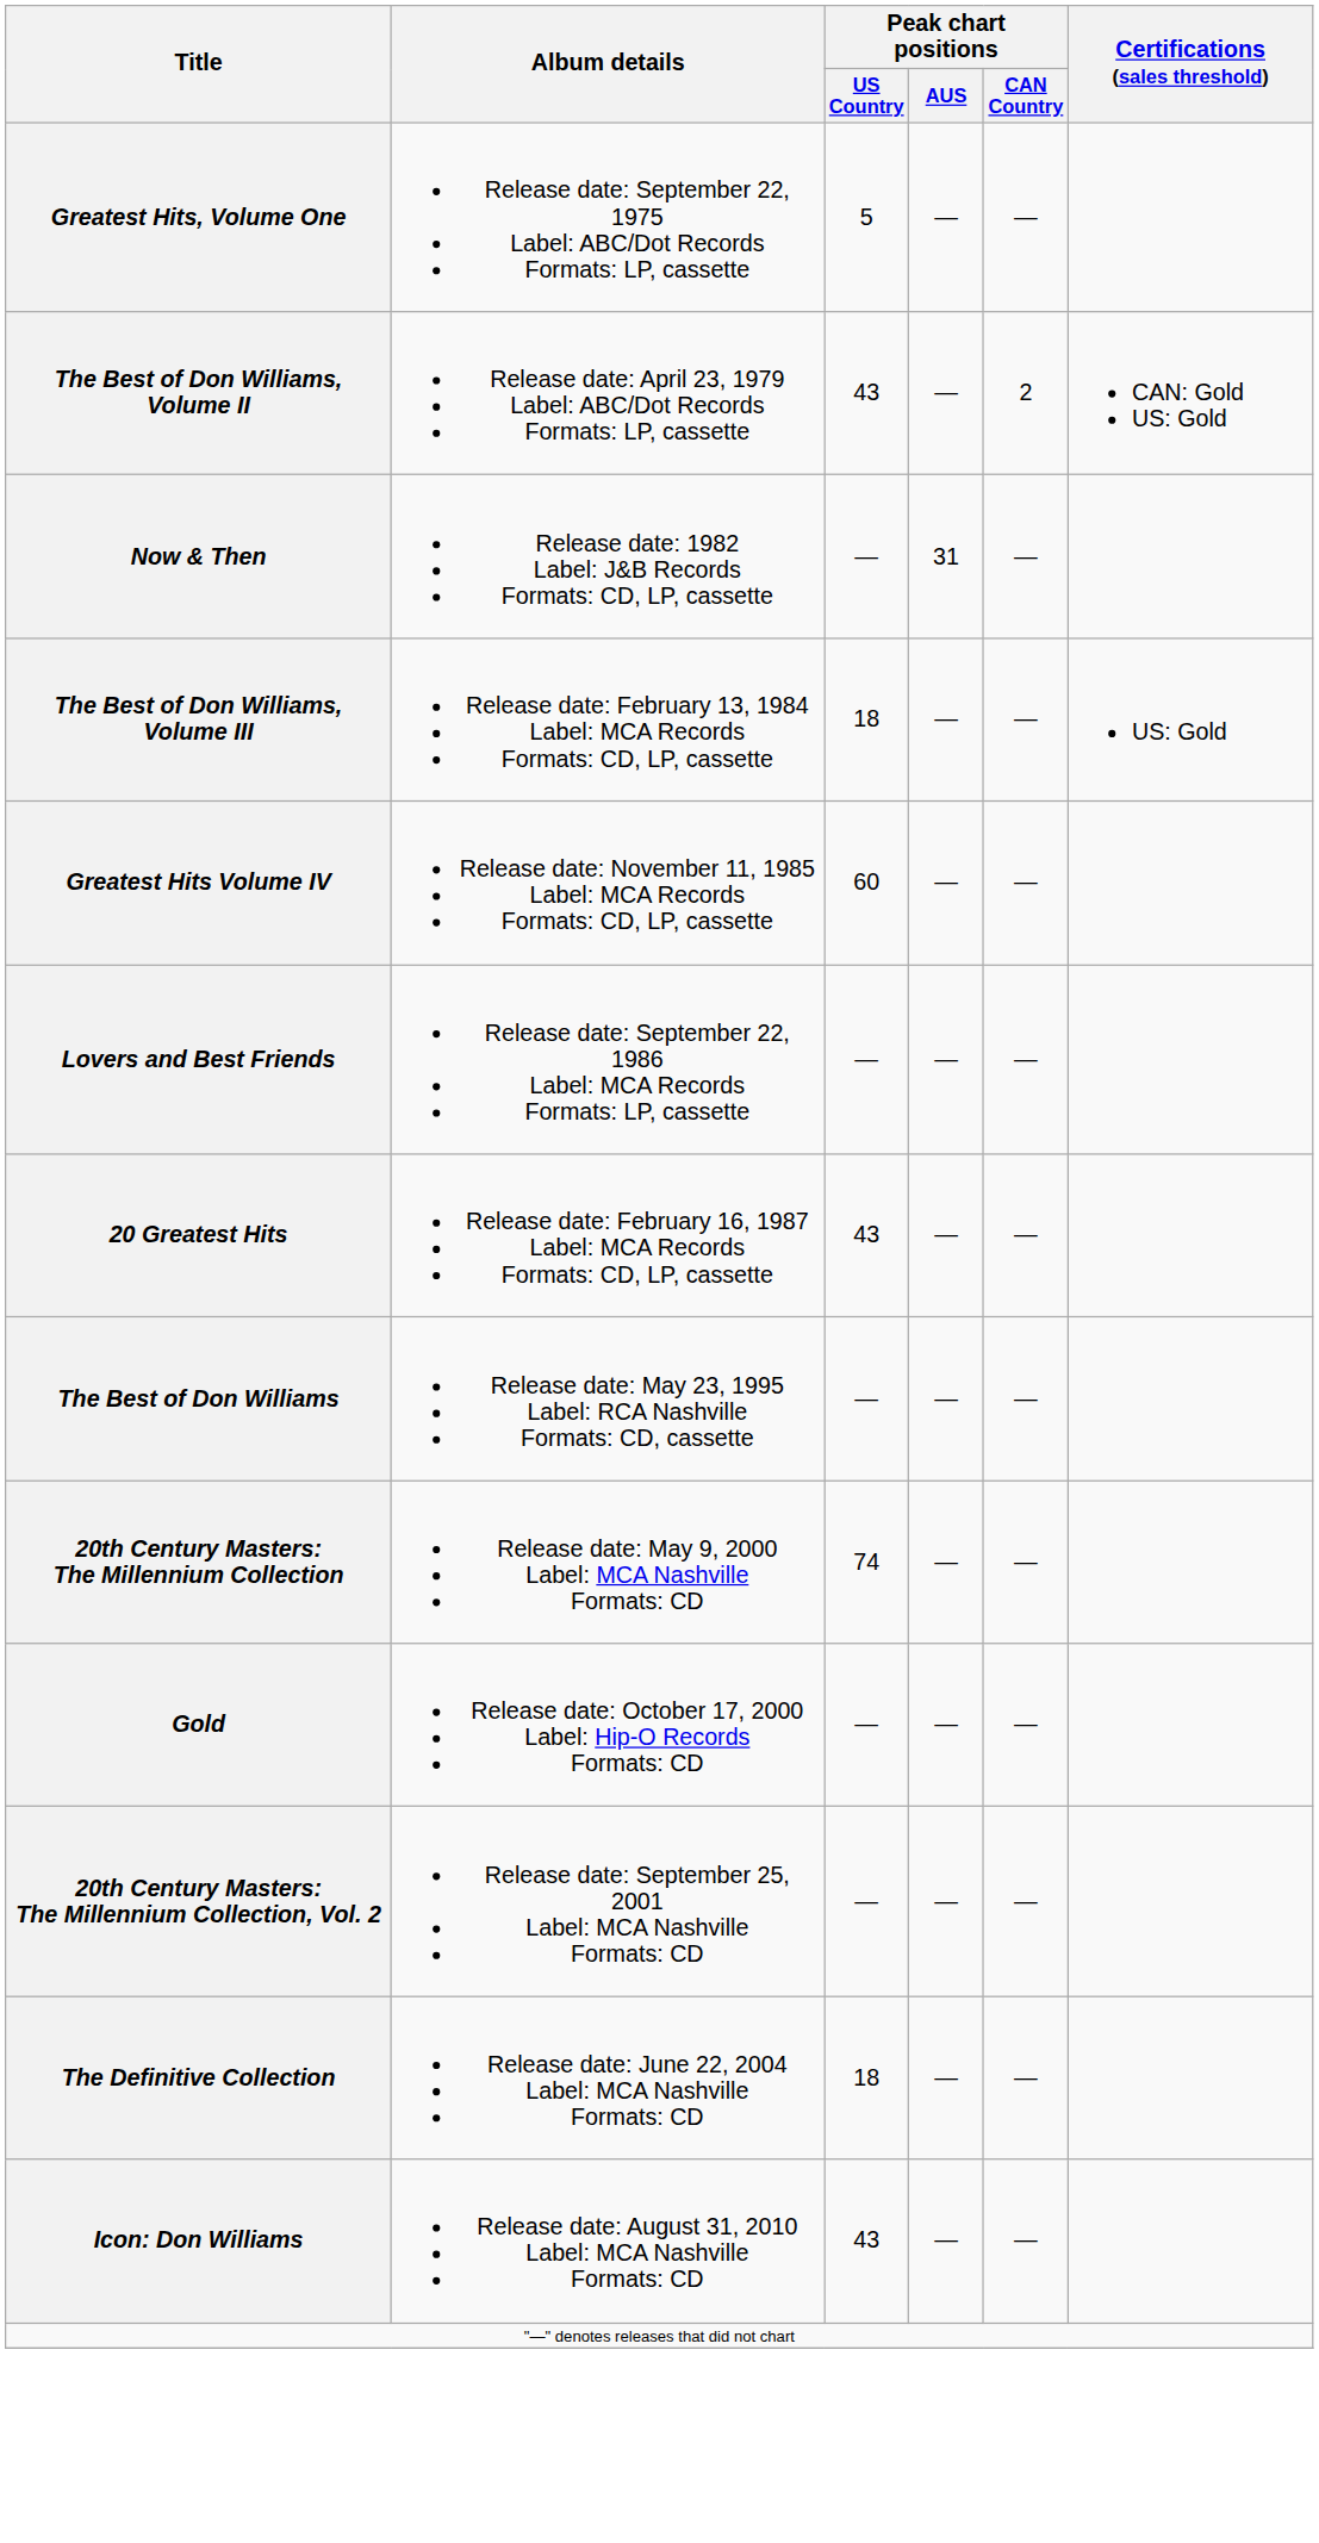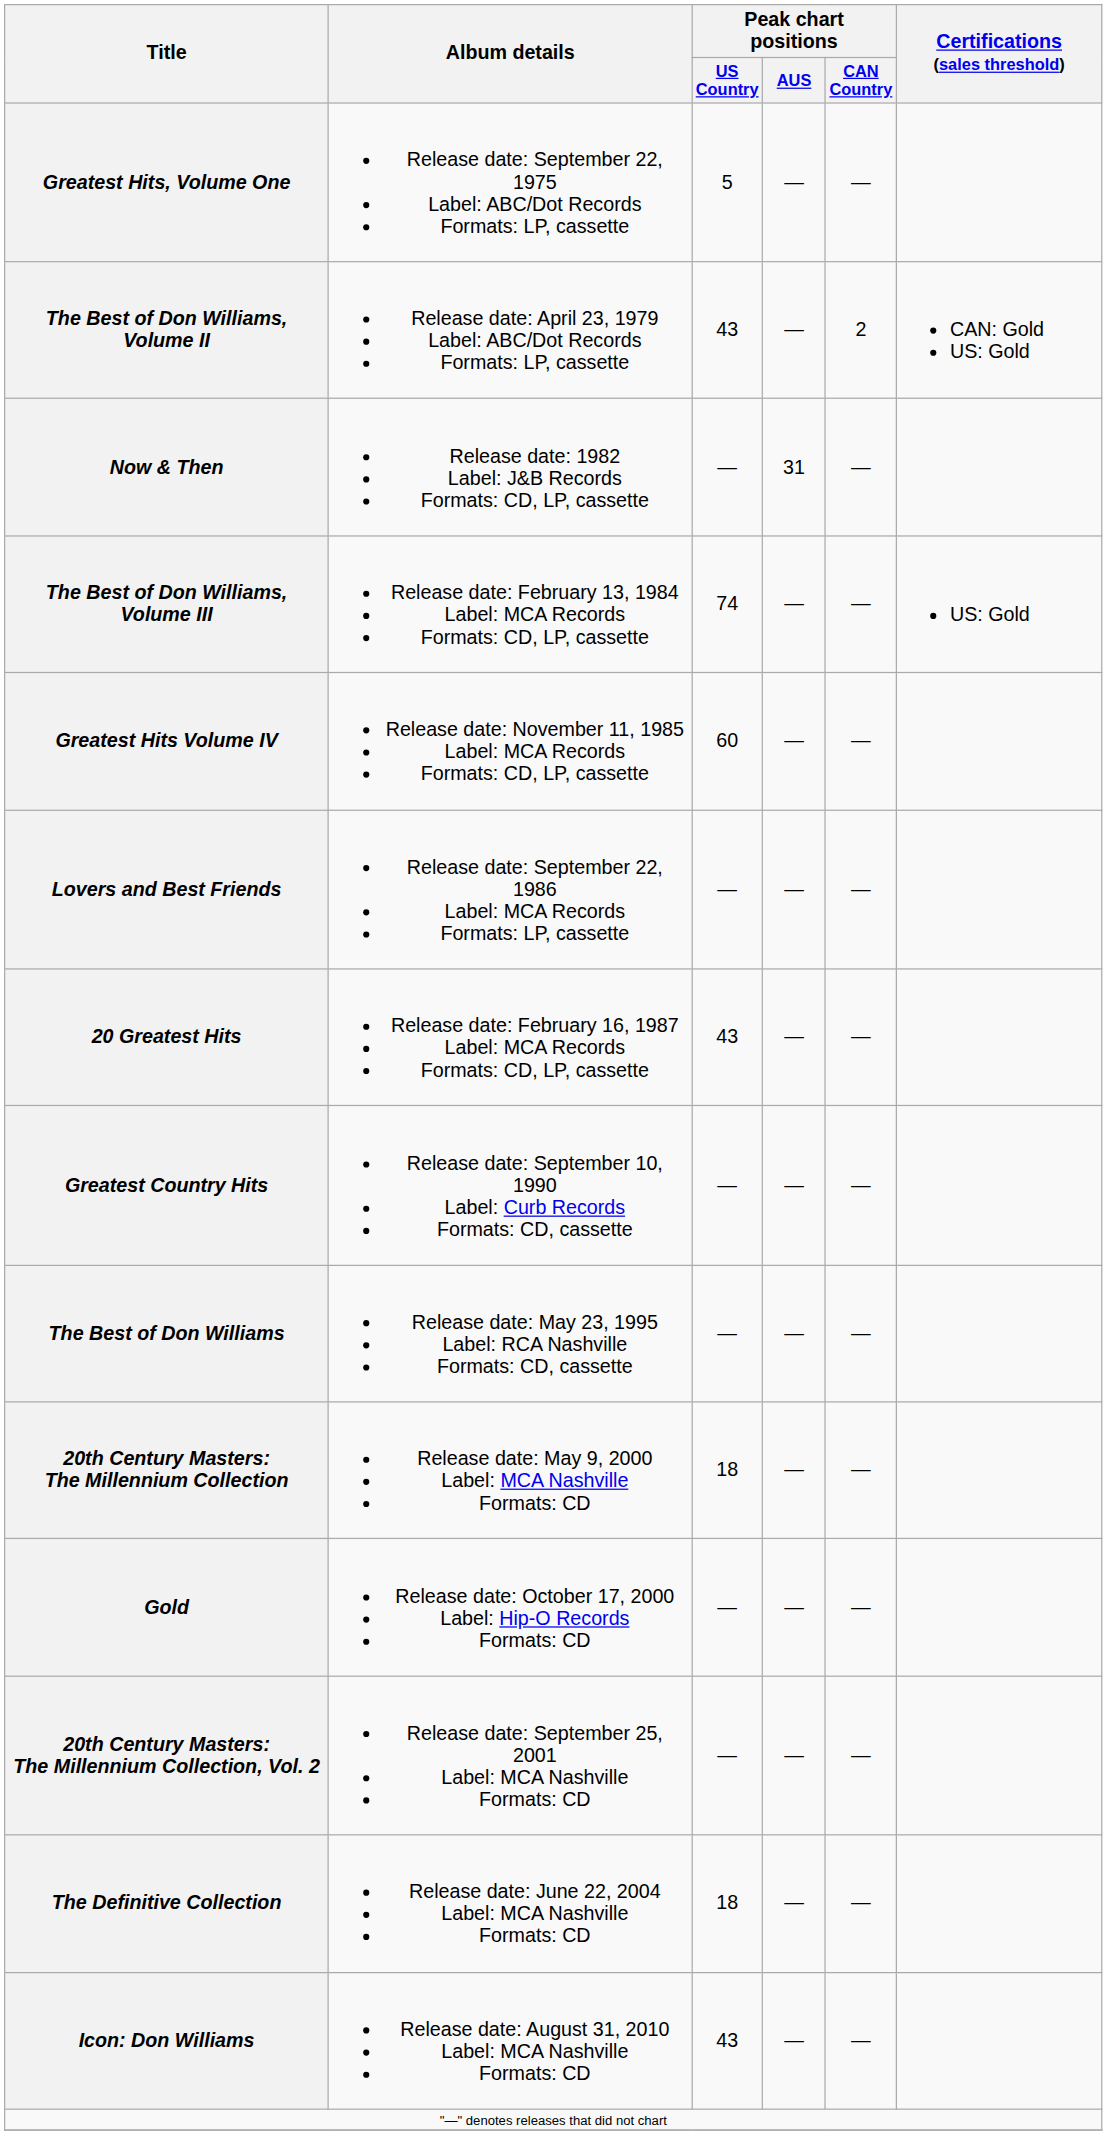The Best of Don Williams, Volume III | Peak chart positions / US Country: 18 -> 74
+ row: Greatest Country Hits | Release date: September 10, 1990 Label: Curb Records Formats: CD, cassette | — | — | —
20th Century Masters: The Millennium Collection | Peak chart positions / US Country: 74 -> 18
